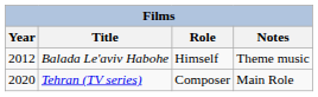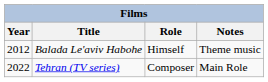Tehran (TV series) | Year: 2020 -> 2022
